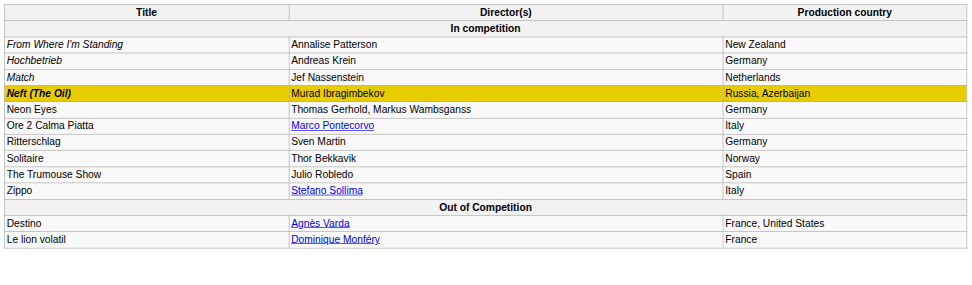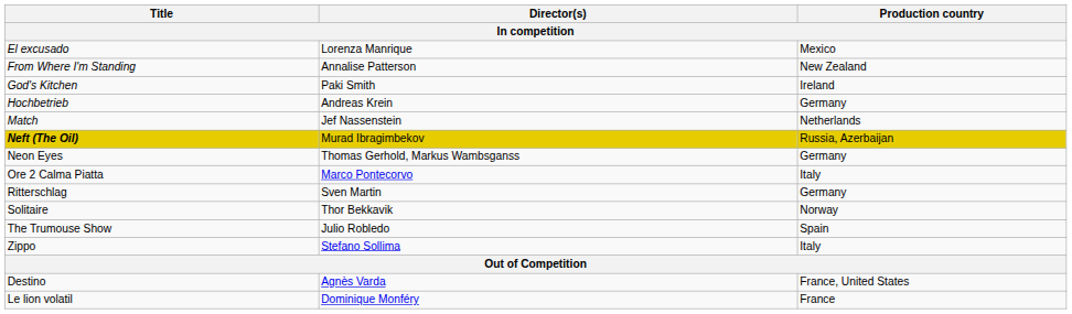+ row: El excusado | Lorenza Manrique | Mexico
+ row: God's Kitchen | Paki Smith | Ireland
